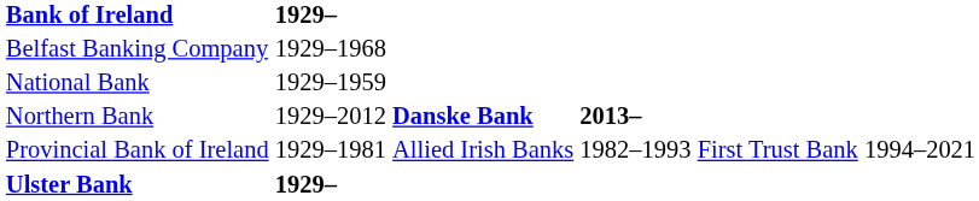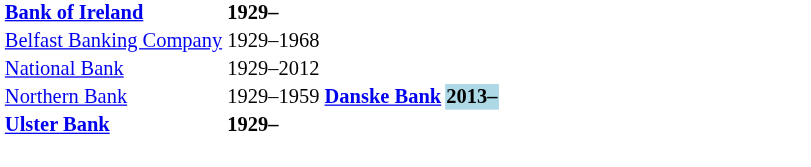National Bank | 1929–: 1929–1959 -> 1929–2012
Northern Bank | 1929–: 1929–2012 -> 1929–1959
Northern Bank | column 4: no background -> lightblue background
- row: Provincial Bank of Ireland | 1929–1981 | Allied Irish Banks | 1982–1993 | First Trust Bank | 1994–2021
